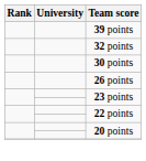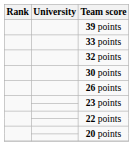+ row: 33 points
